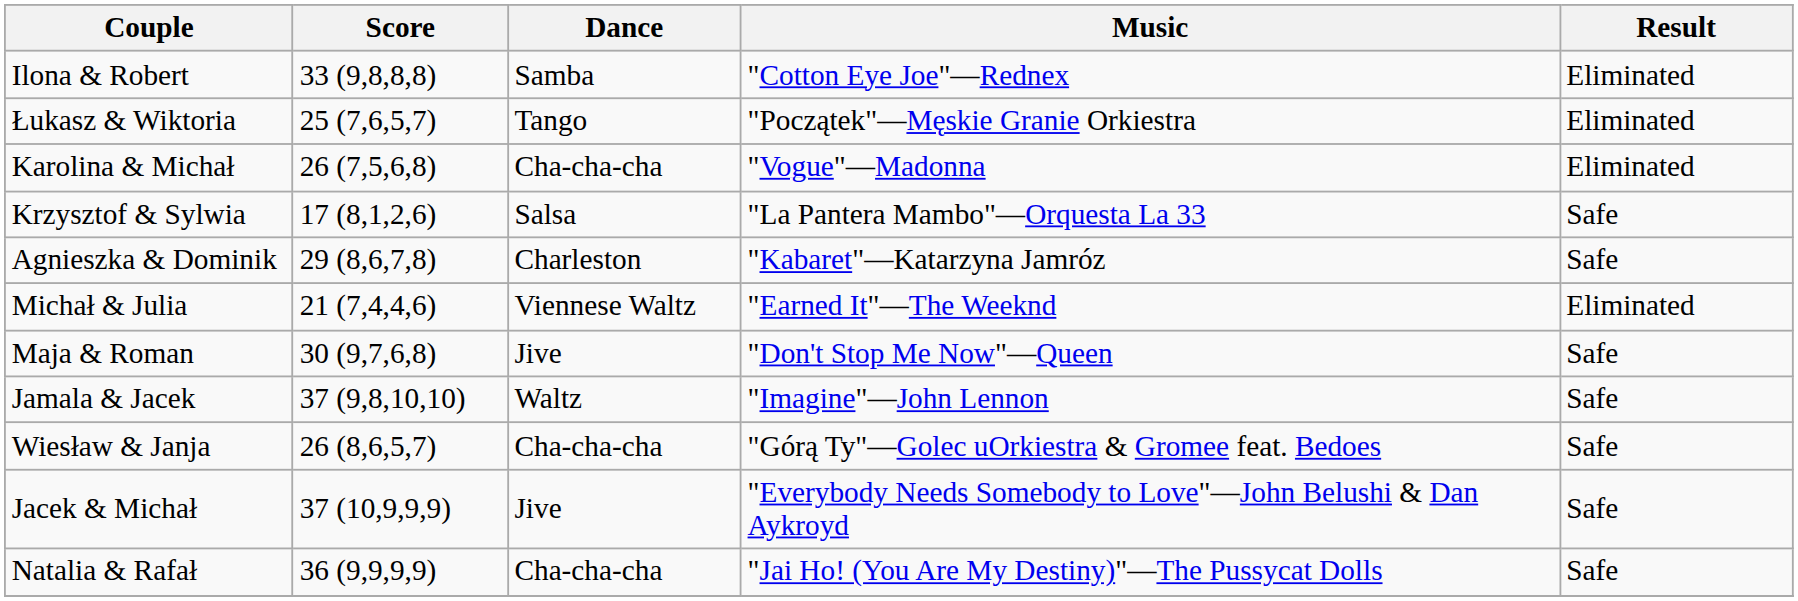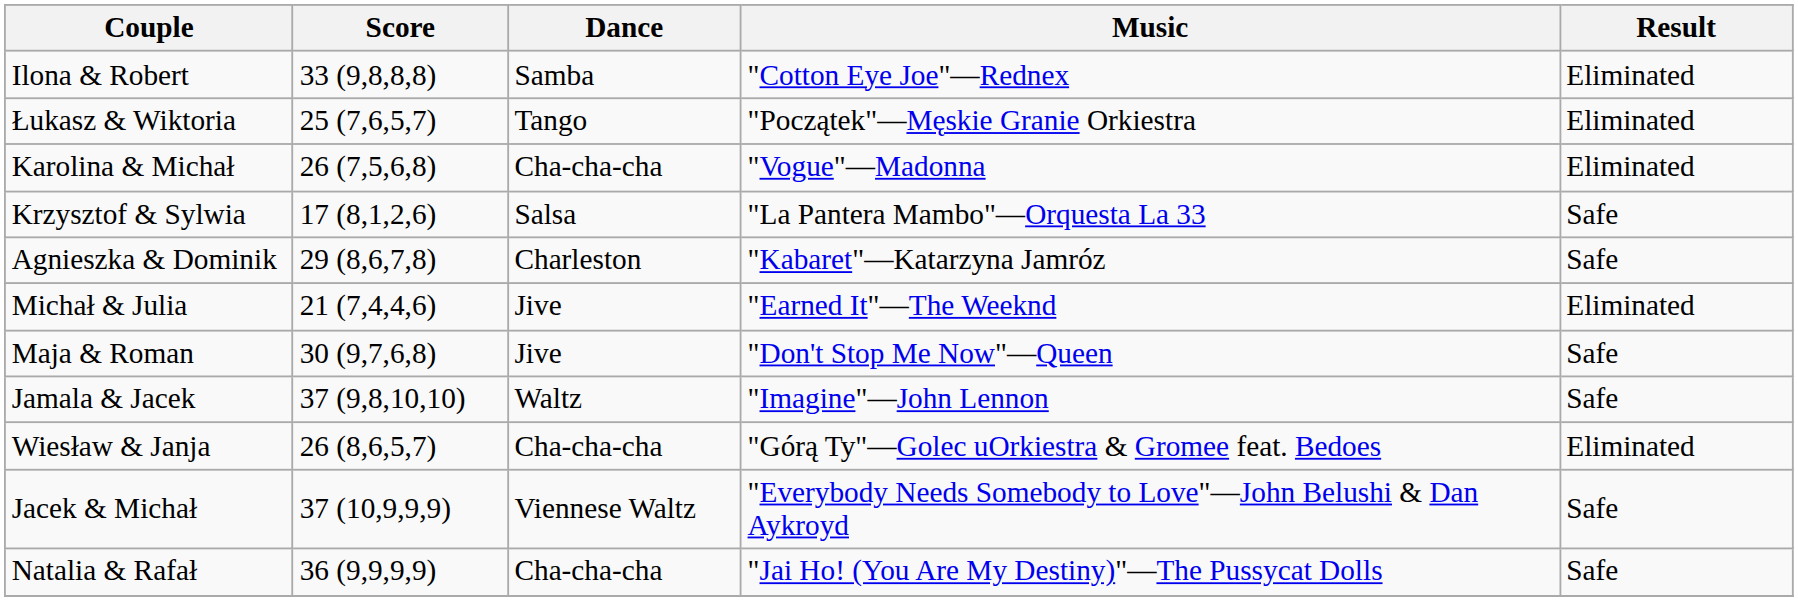Michał & Julia | Dance: Viennese Waltz -> Jive
Wiesław & Janja | Result: Safe -> Eliminated
Jacek & Michał | Dance: Jive -> Viennese Waltz
